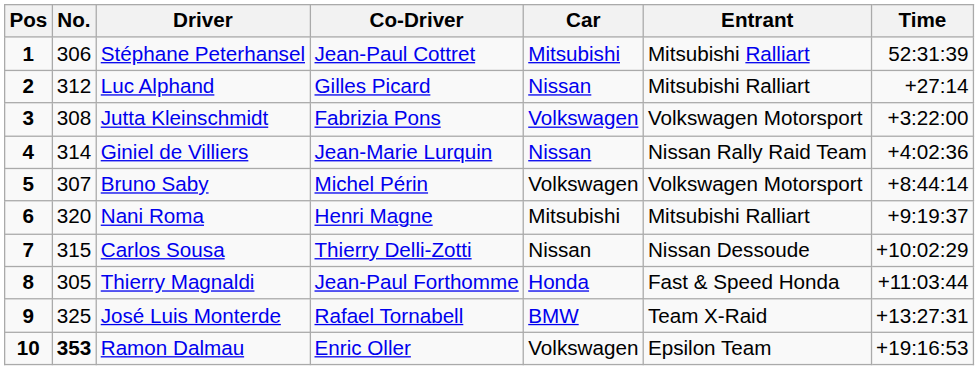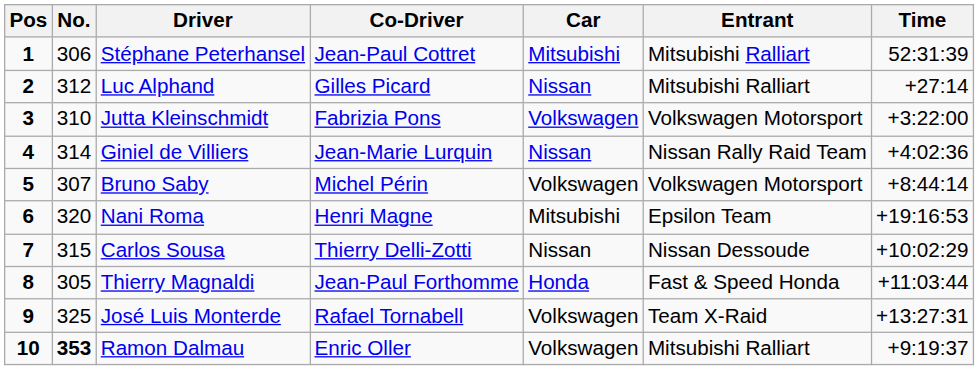Jutta Kleinschmidt | No.: 308 -> 310
Nani Roma | Entrant: Mitsubishi Ralliart -> Epsilon Team
Nani Roma | Time: +9:19:37 -> +19:16:53
José Luis Monterde | Car: BMW -> Volkswagen
Ramon Dalmau | Entrant: Epsilon Team -> Mitsubishi Ralliart
Ramon Dalmau | Time: +19:16:53 -> +9:19:37
